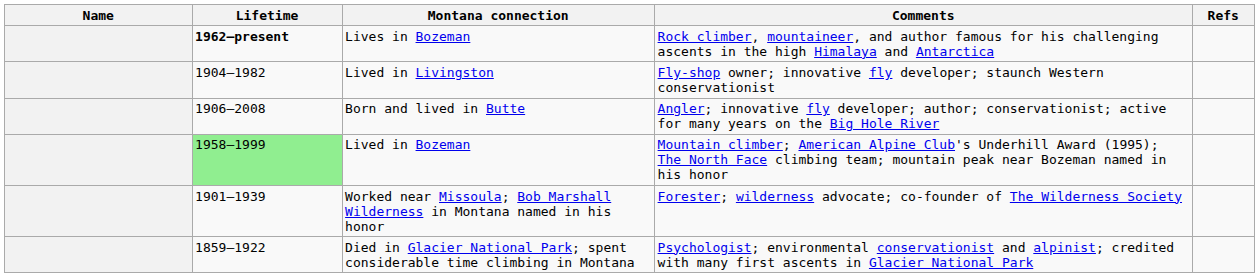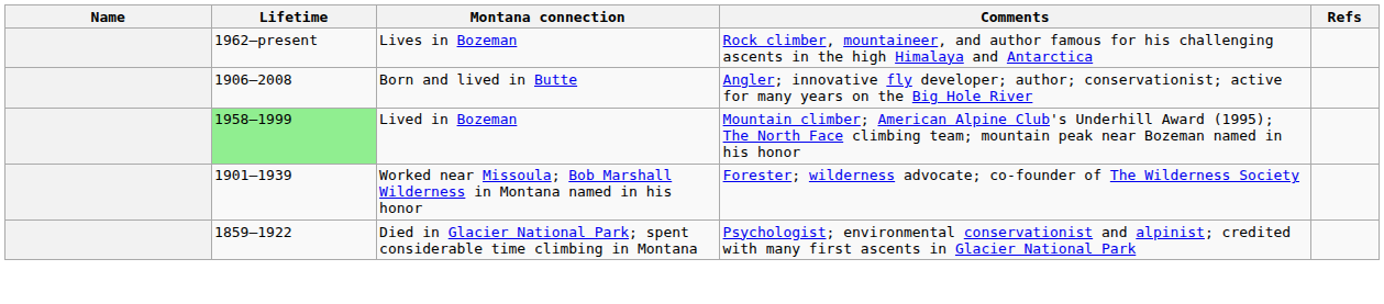Lives in Bozeman | Lifetime: bold -> normal
- row: 1904–1982 | Lived in Livingston | Fly-shop owner; innovative fly developer; staunch Western conservationist
